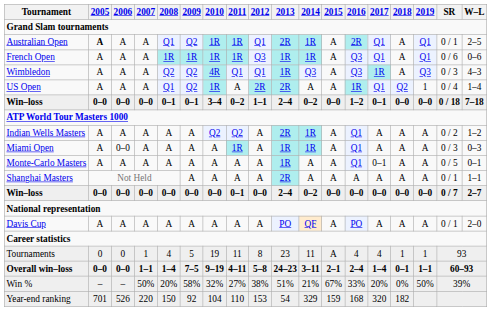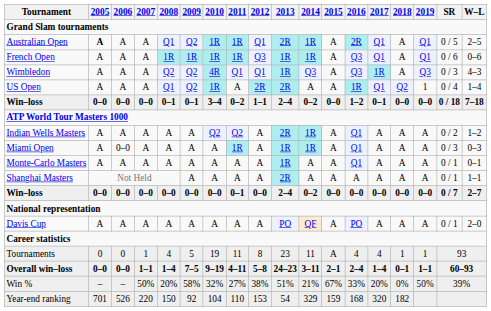Australian Open | SR: 0 / 1 -> 0 / 5
Monte-Carlo Masters | 2017: 0–1 -> A
Monte-Carlo Masters | SR: 0 / 5 -> 0 / 1
